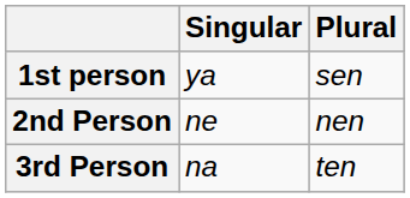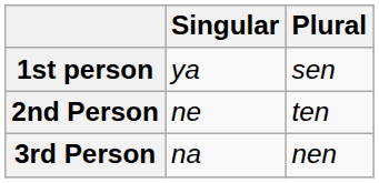2nd Person | Plural: nen -> ten
3rd Person | Plural: ten -> nen
